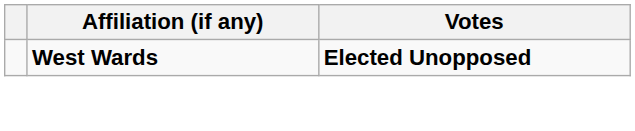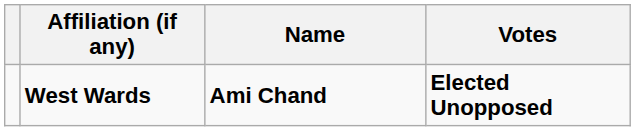+ column: Name | Ami Chand
